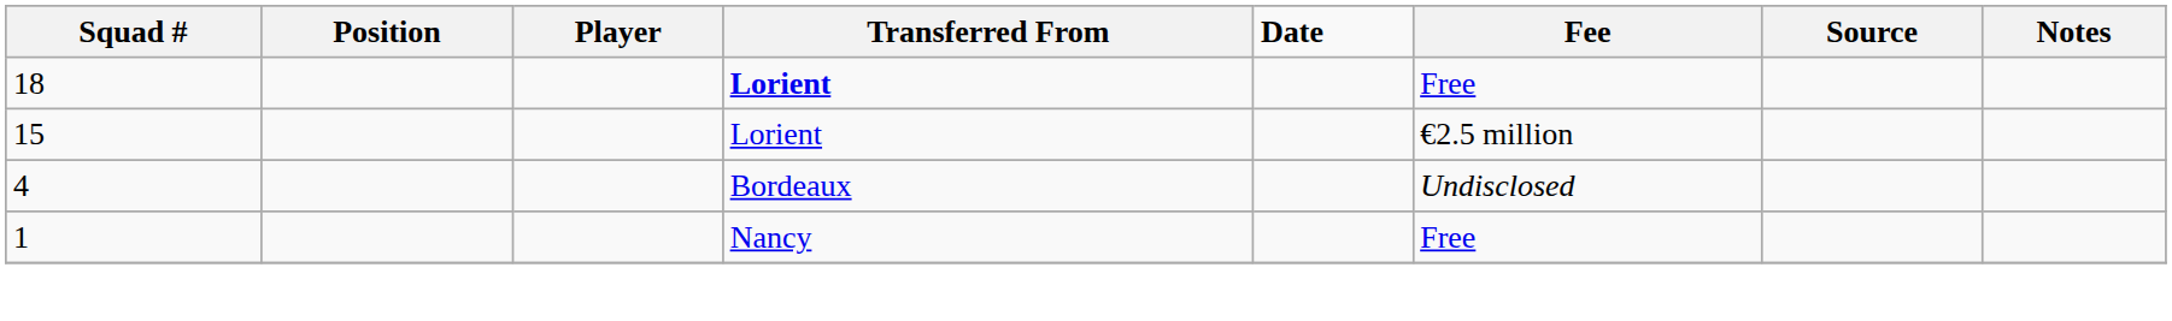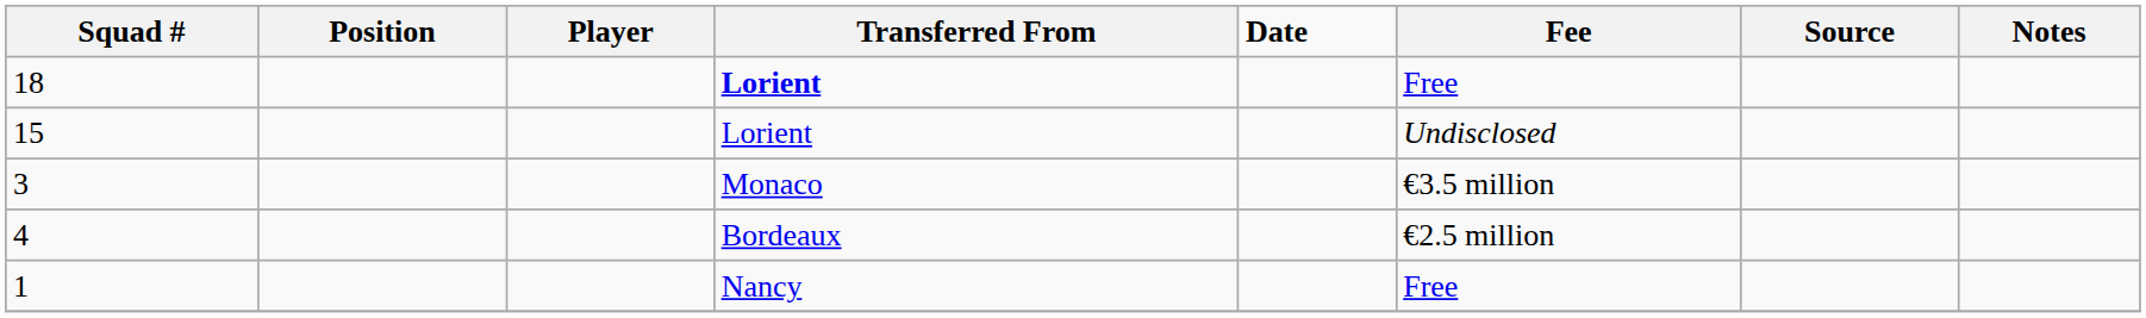15 | Fee: €2.5 million -> Undisclosed
+ row: 3 | Monaco | €3.5 million
4 | Fee: Undisclosed -> €2.5 million
